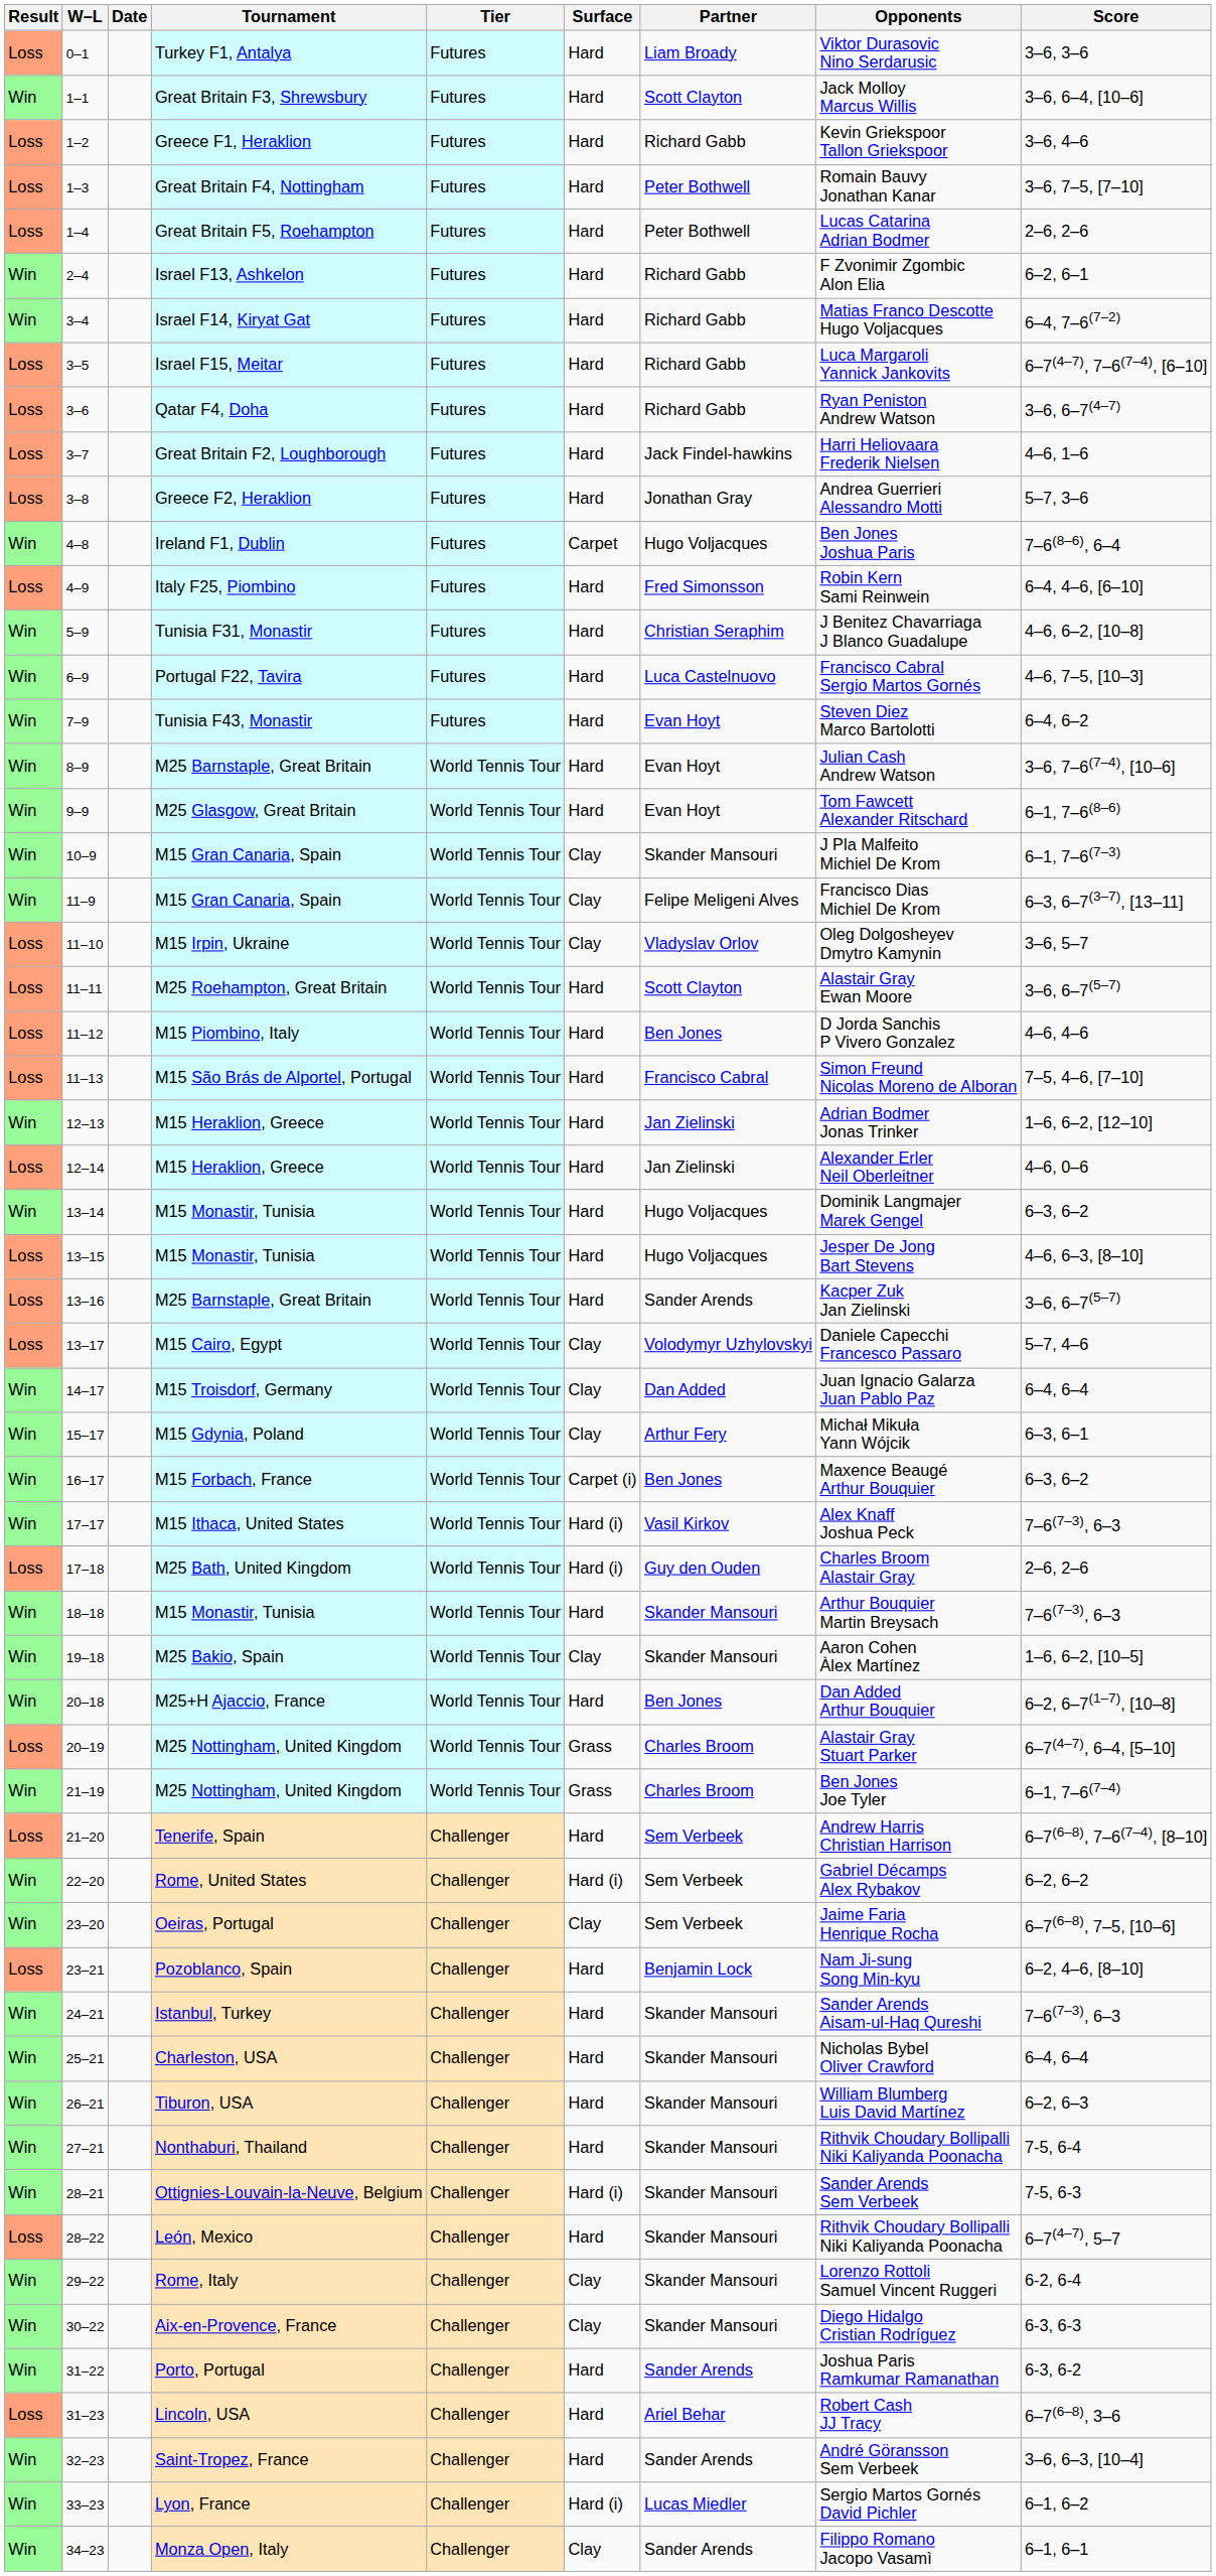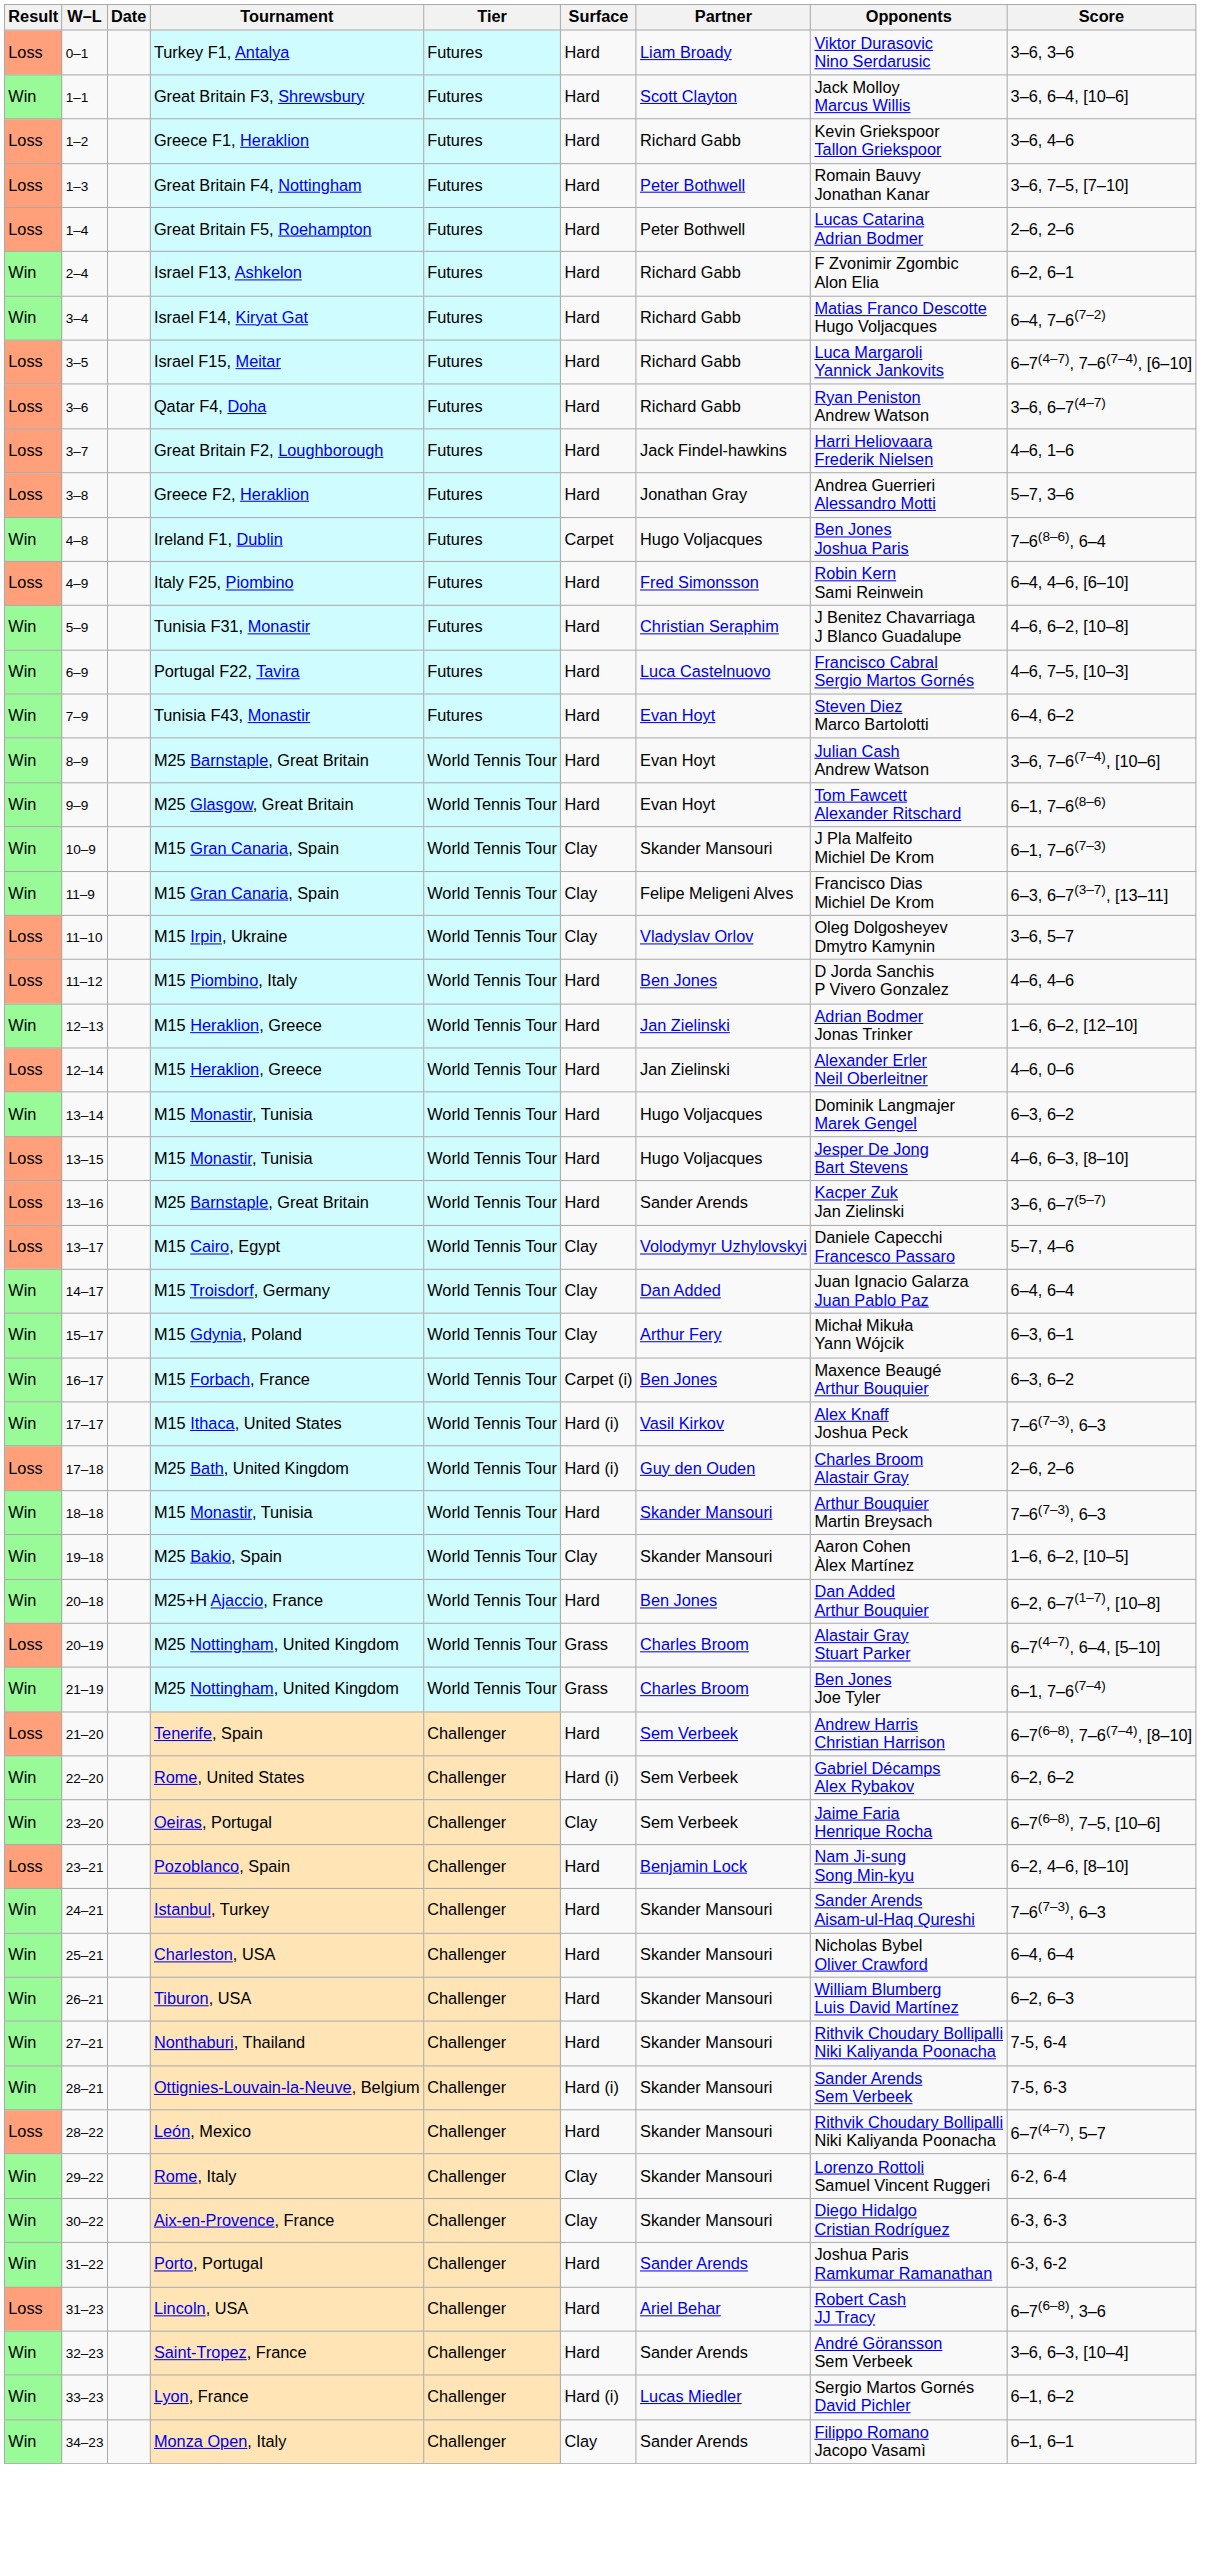- row: Loss | 11–11 | M25 Roehampton, Great Britain | World Tennis Tour | Hard | Scott Clayton | Alastair Gray Ewan Moore | 3–6, 6–7(5–7)
- row: Loss | 11–13 | M15 São Brás de Alportel, Portugal | World Tennis Tour | Hard | Francisco Cabral | Simon Freund Nicolas Moreno de Alboran | 7–5, 4–6, [7–10]
